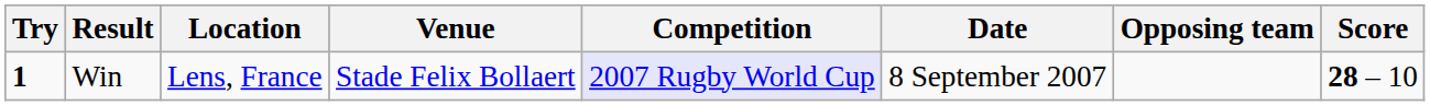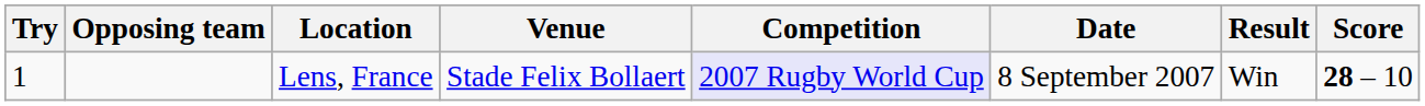columns swapped: Opposing team <-> Result
Lens, France | Try: bold -> normal
